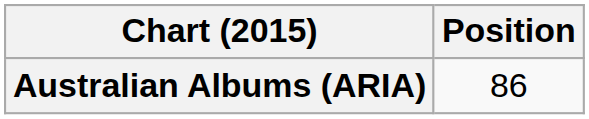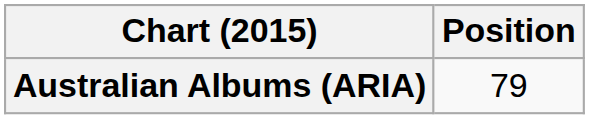Australian Albums (ARIA) | Position: 86 -> 79
